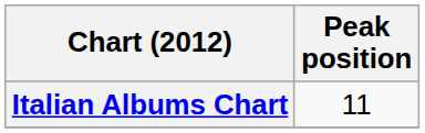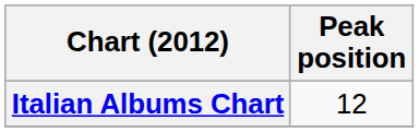Italian Albums Chart | Peak position: 11 -> 12
